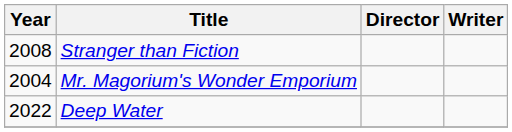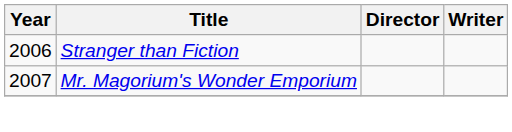Stranger than Fiction | Year: 2008 -> 2006
Mr. Magorium's Wonder Emporium | Year: 2004 -> 2007
- row: 2022 | Deep Water
